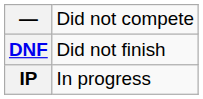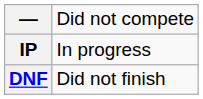rows swapped: IP <-> DNF
